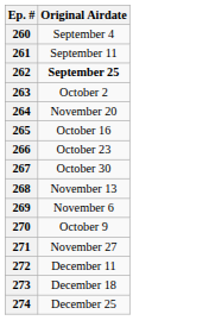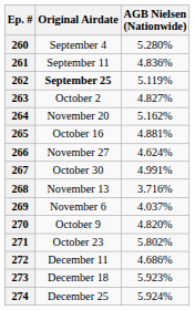+ column: AGB Nielsen (Nationwide) | 5.280% | 4.836% | 5.119% | 4.827% | 5.162% | 4.881% | 4.624% | 4.991% | 3.716% | 4.037% | 4.820% | 5.802% | 4.686% | 5.923% | 5.924%
266 | Original Airdate: October 23 -> November 27
271 | Original Airdate: November 27 -> October 23
